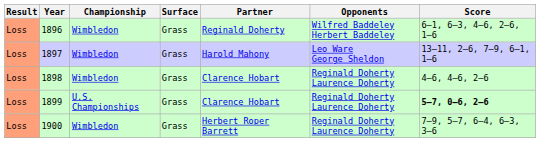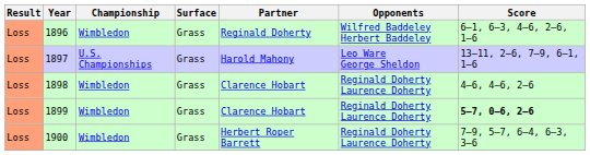1897 | Championship: Wimbledon -> U.S. Championships
1899 | Championship: U.S. Championships -> Wimbledon
